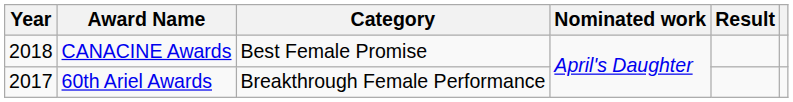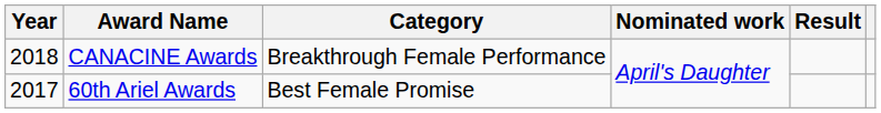CANACINE Awards | Category: Best Female Promise -> Breakthrough Female Performance
60th Ariel Awards | Category: Breakthrough Female Performance -> Best Female Promise
